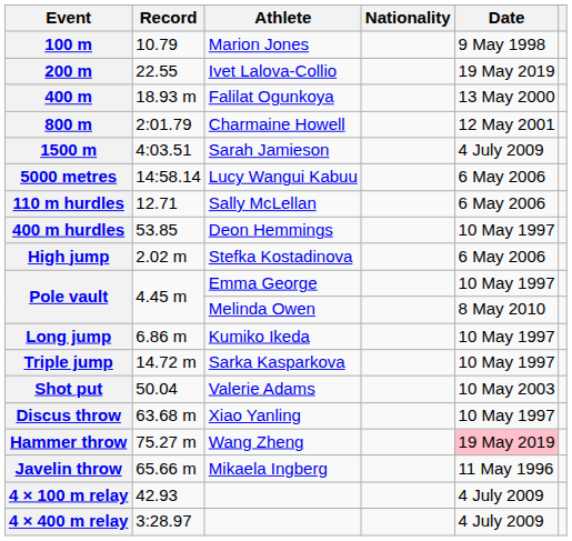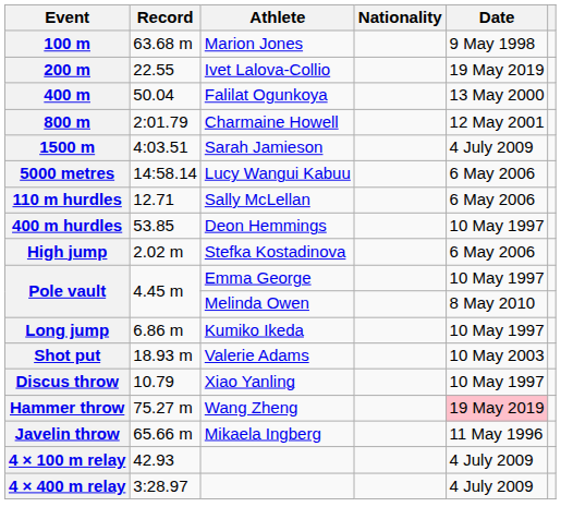100 m | Record: 10.79 -> 63.68 m
400 m | Record: 18.93 m -> 50.04
- row: Triple jump | 14.72 m | Sarka Kasparkova | 10 May 1997
Shot put | Record: 50.04 -> 18.93 m
Discus throw | Record: 63.68 m -> 10.79
